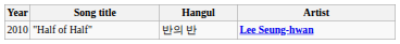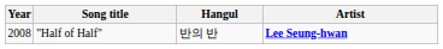"Half of Half" | Year: 2010 -> 2008
